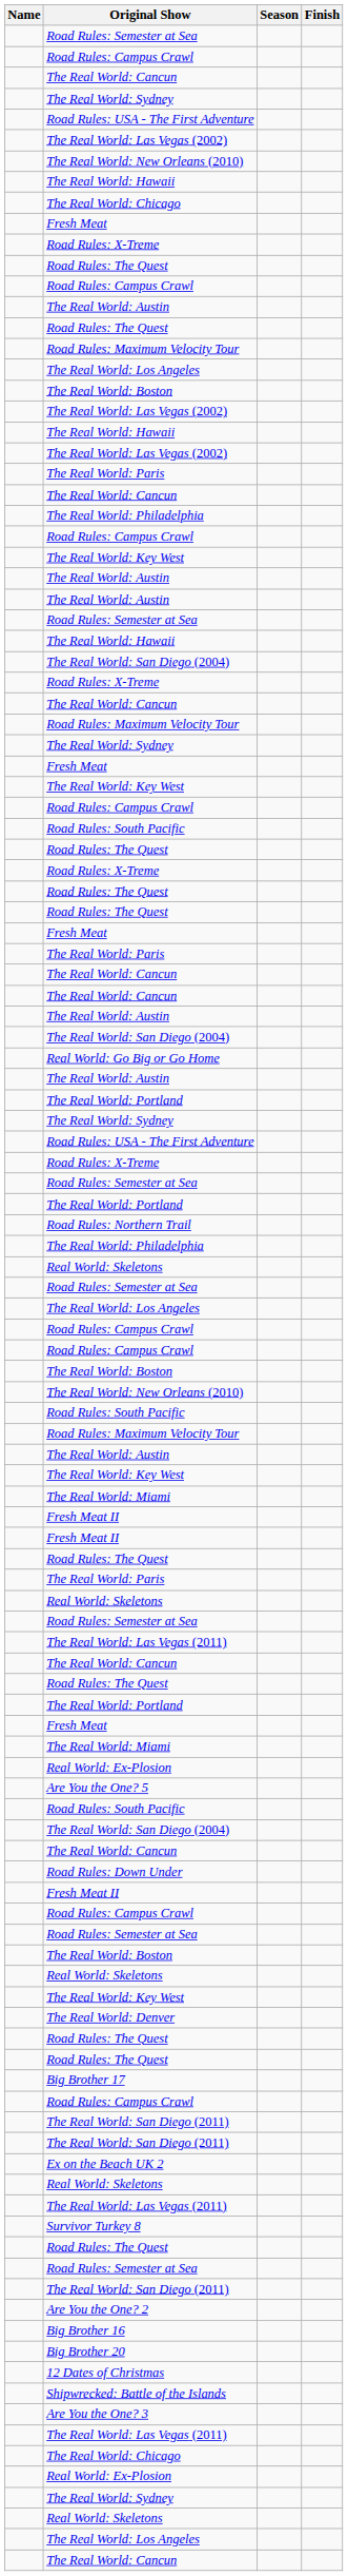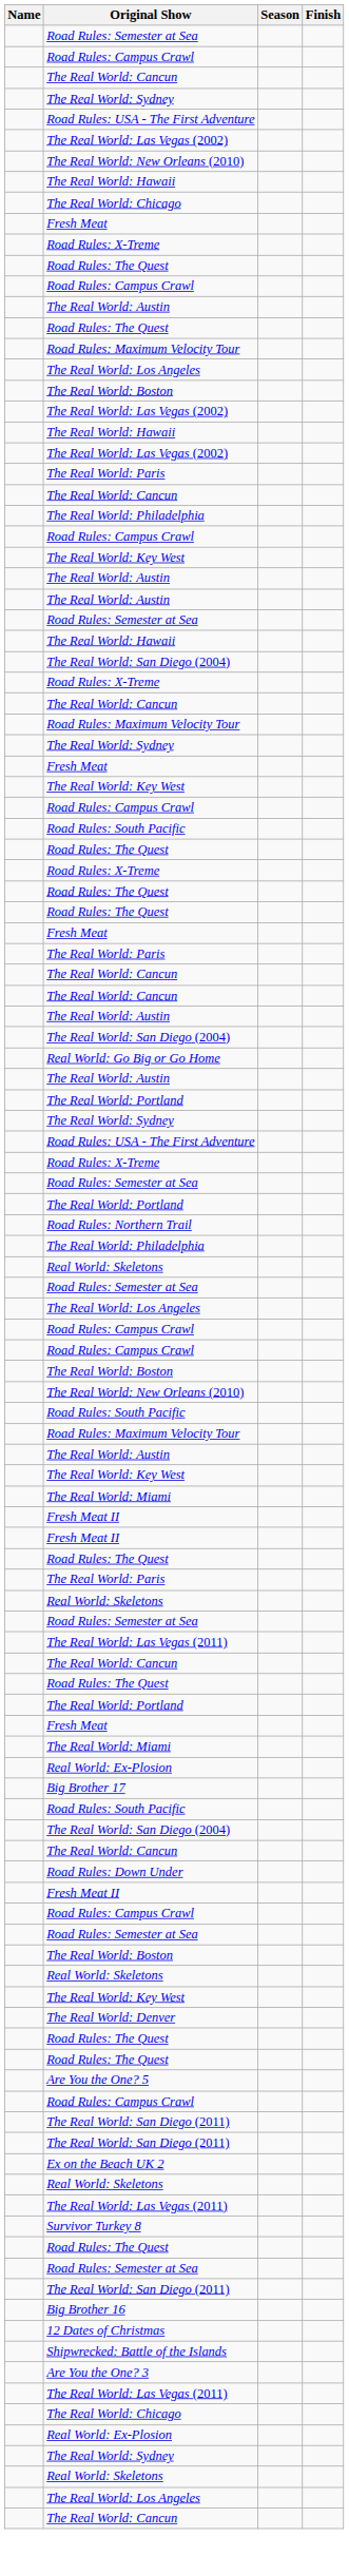rows swapped: Are You the One? 5 <-> Big Brother 17
- row: Are You the One? 2
- row: Big Brother 20
